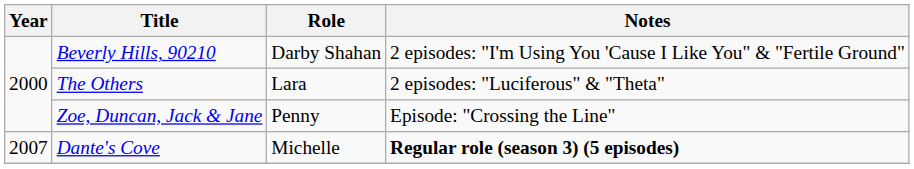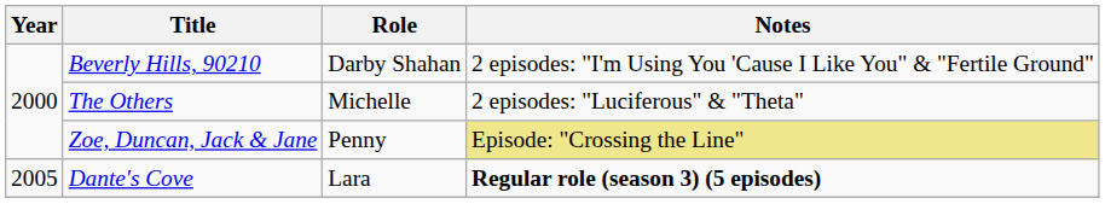The Others | Role: Lara -> Michelle
Zoe, Duncan, Jack & Jane | Notes: no background -> khaki background
Dante's Cove | Year: 2007 -> 2005
Dante's Cove | Role: Michelle -> Lara
